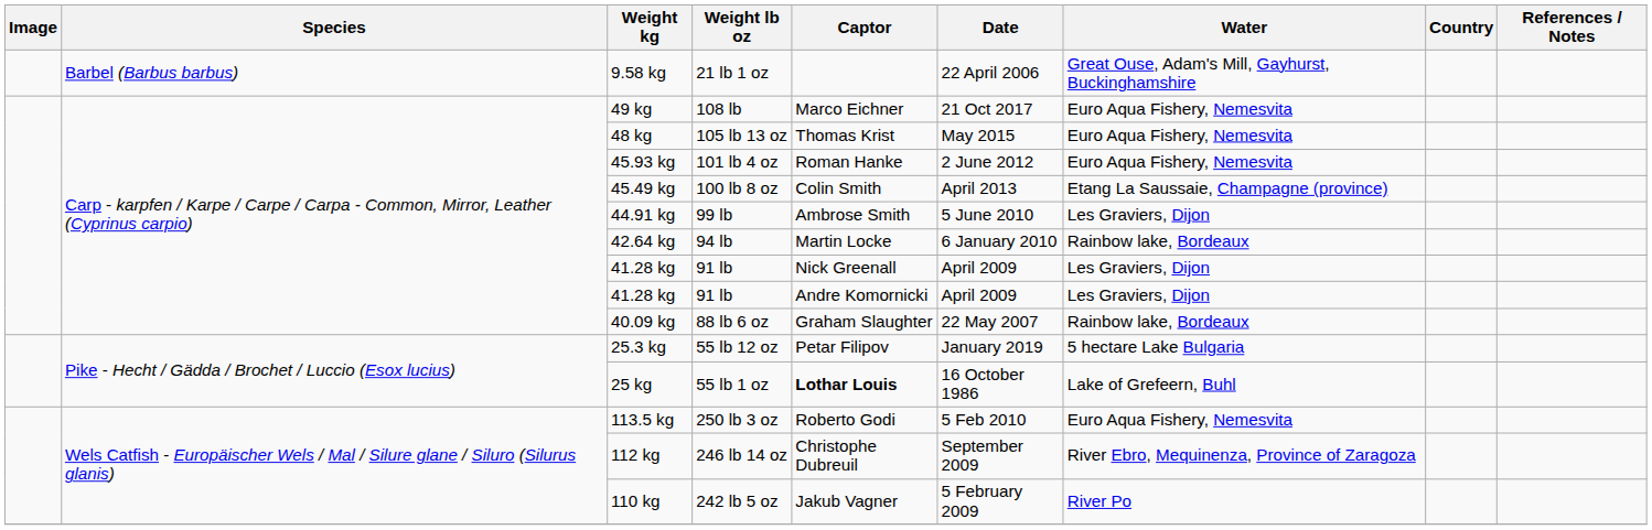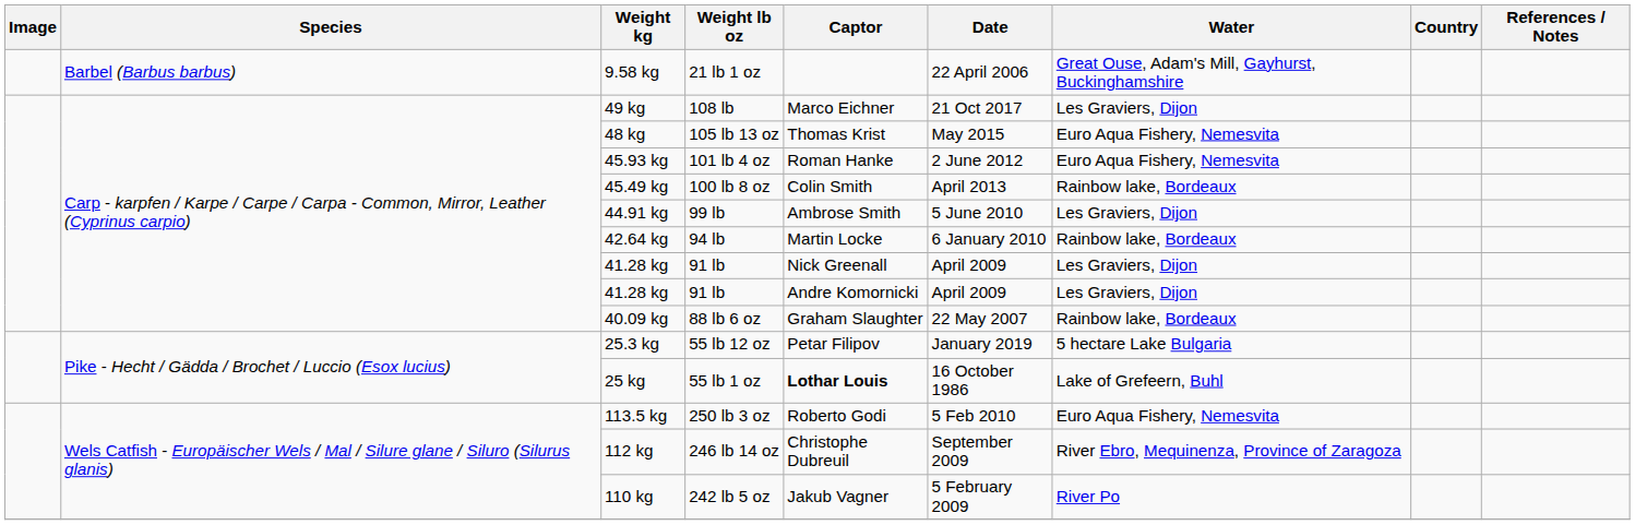49 kg | Water: Euro Aqua Fishery, Nemesvita -> Les Graviers, Dijon
45.49 kg | Water: Etang La Saussaie, Champagne (province) -> Rainbow lake, Bordeaux
